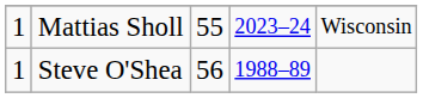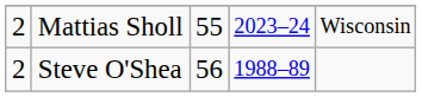Mattias Sholl | column 1: 1 -> 2
Steve O'Shea | column 1: 1 -> 2
